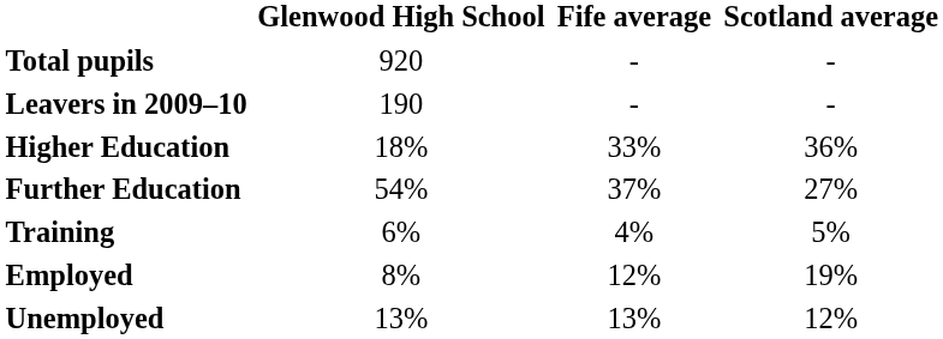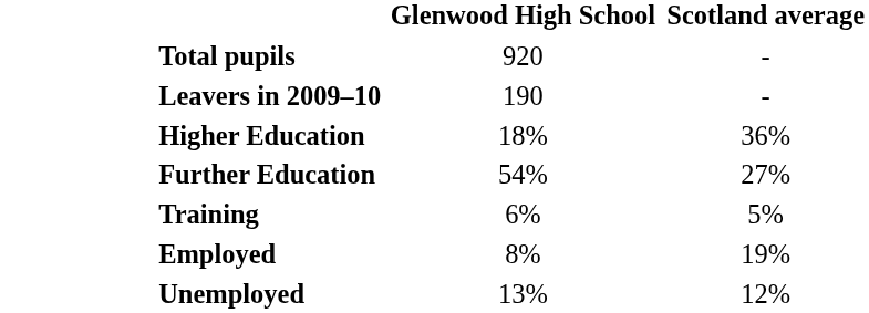- column: Fife average | - | - | 33% | 37% | 4% | 12% | 13%
